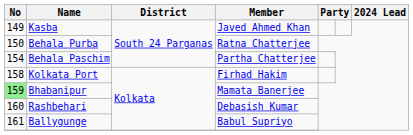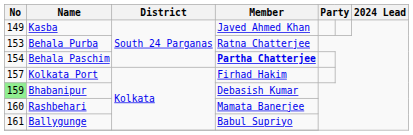Behala Purba | No: 150 -> 153
Behala Paschim | Member: normal -> bold
Kolkata Port | No: 158 -> 157
Bhabanipur | Member: Mamata Banerjee -> Debasish Kumar
Rashbehari | Member: Debasish Kumar -> Mamata Banerjee
